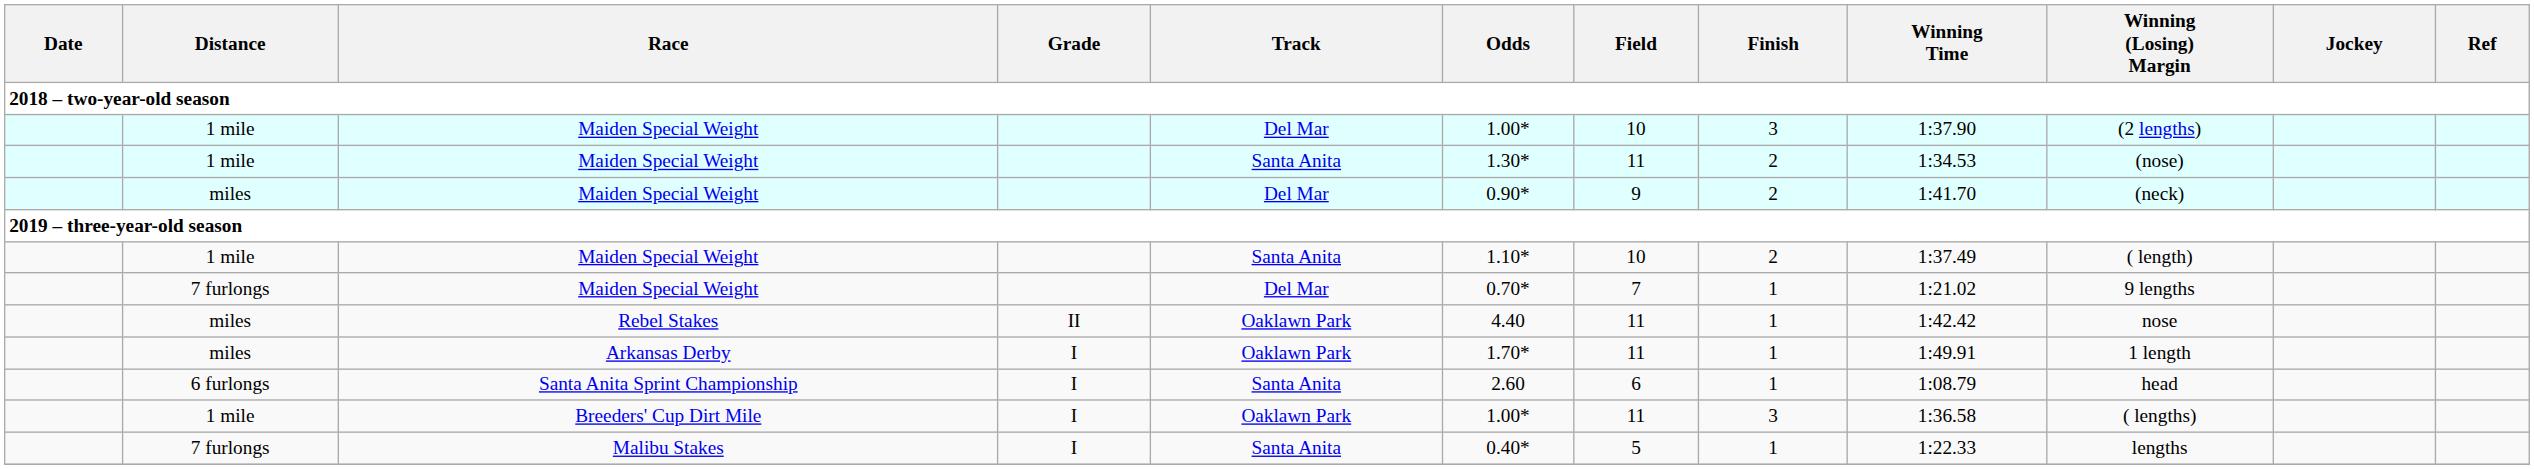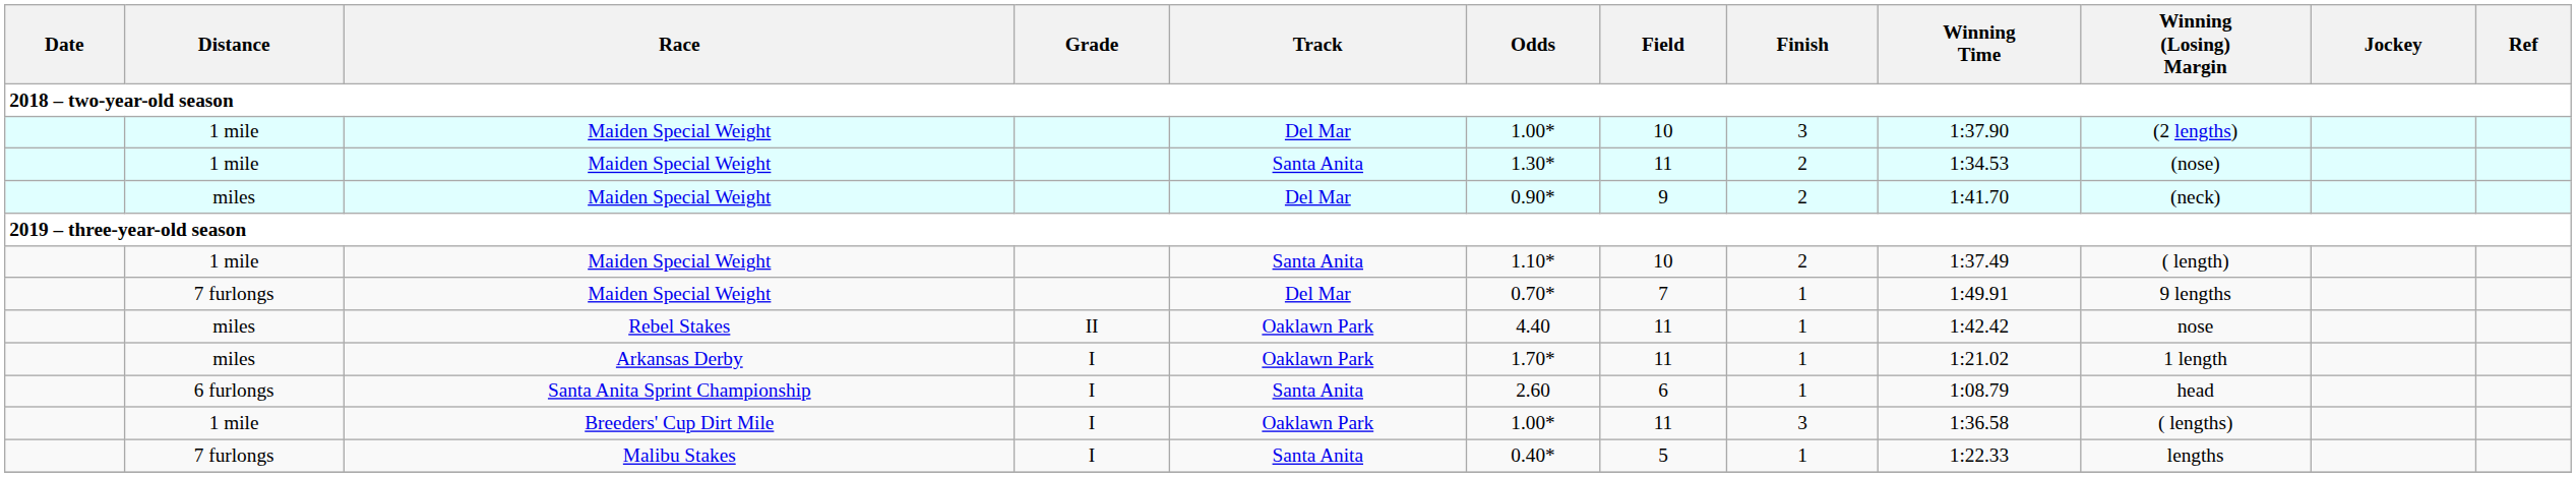7 furlongs / Maiden Special Weight | Winning Time: 1:21.02 -> 1:49.91
Arkansas Derby | Winning Time: 1:49.91 -> 1:21.02
